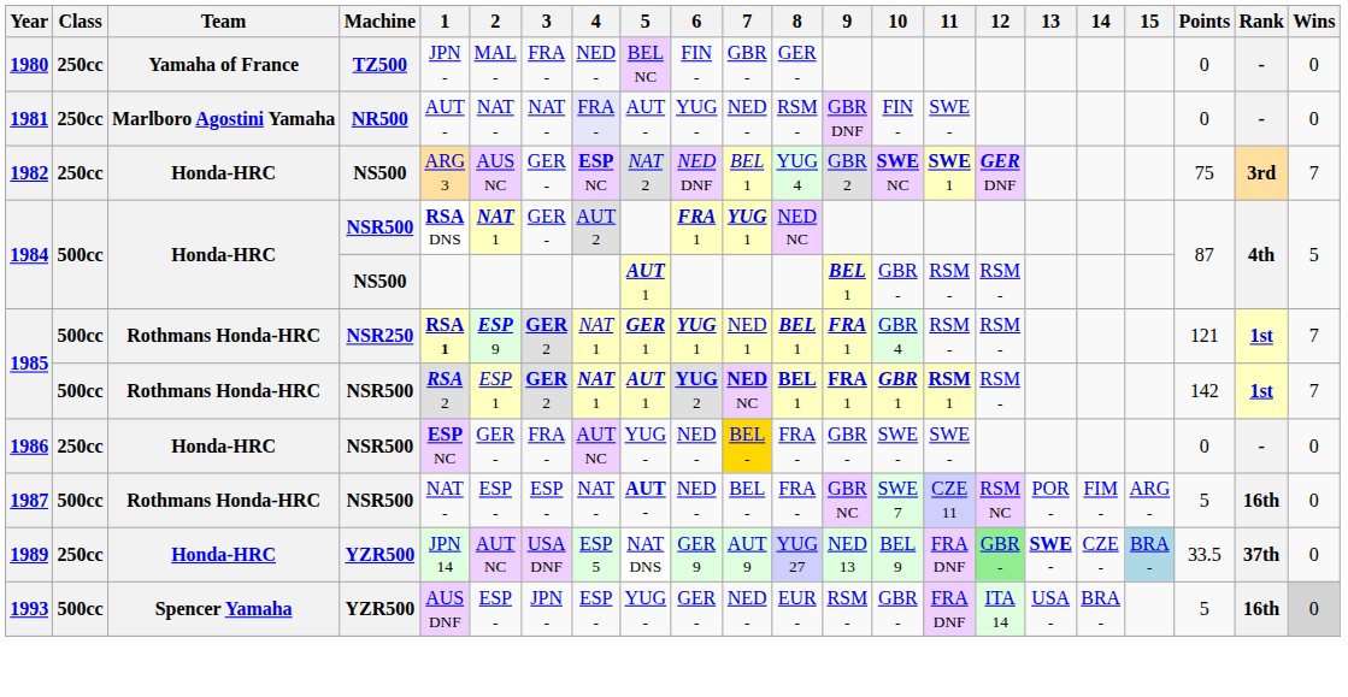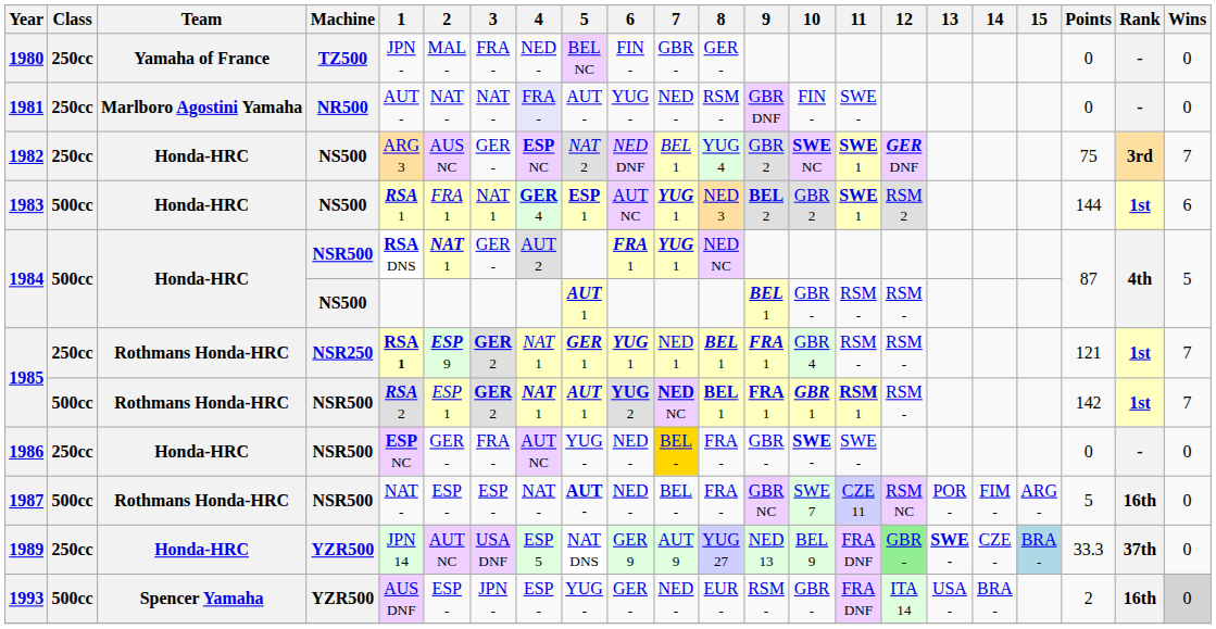+ row: 1983 | 500cc | Honda-HRC | NS500 | RSA 1 | FRA 1 | NAT 1 | GER 4 | ESP 1 | AUT NC | YUG 1 | NED 3 | BEL 2 | GBR 2 | SWE 1 | RSM 2 | 144 | 1st | 6
1985 / NSR250 | Class: 500cc -> 250cc
1986 | 10: normal -> bold
1989 | Points: 33.5 -> 33.3
1993 | Points: 5 -> 2
